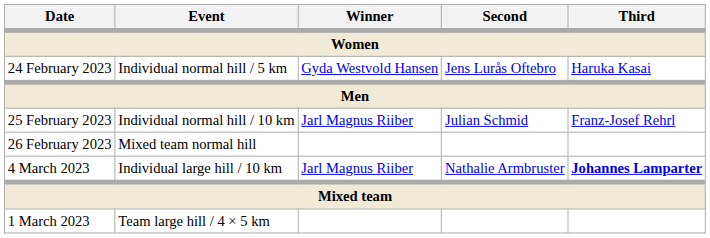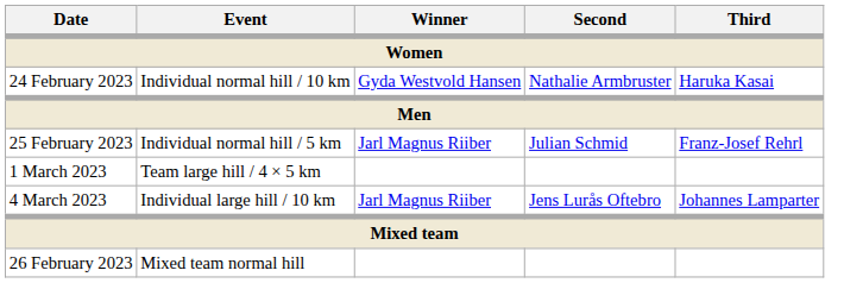24 February 2023 | Event: Individual normal hill / 5 km -> Individual normal hill / 10 km
24 February 2023 | Second: Jens Lurås Oftebro -> Nathalie Armbruster
25 February 2023 | Event: Individual normal hill / 10 km -> Individual normal hill / 5 km
rows swapped: 1 March 2023 <-> 26 February 2023
4 March 2023 | Second: Nathalie Armbruster -> Jens Lurås Oftebro
4 March 2023 | Third: bold -> normal
